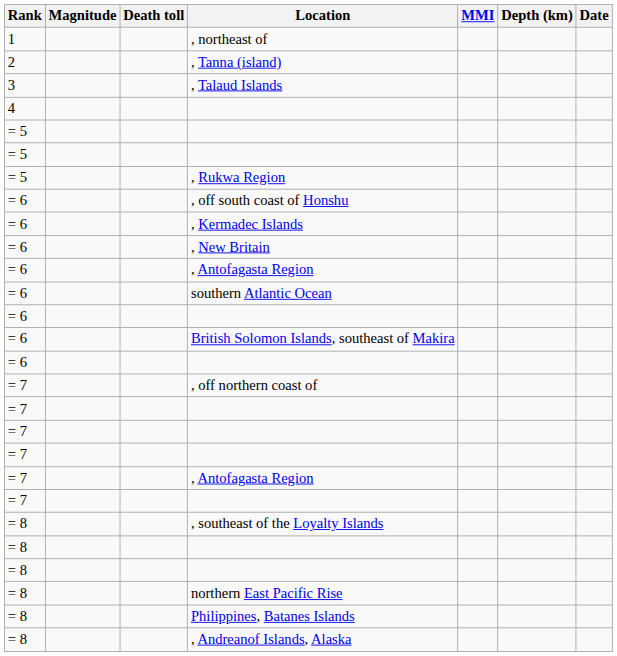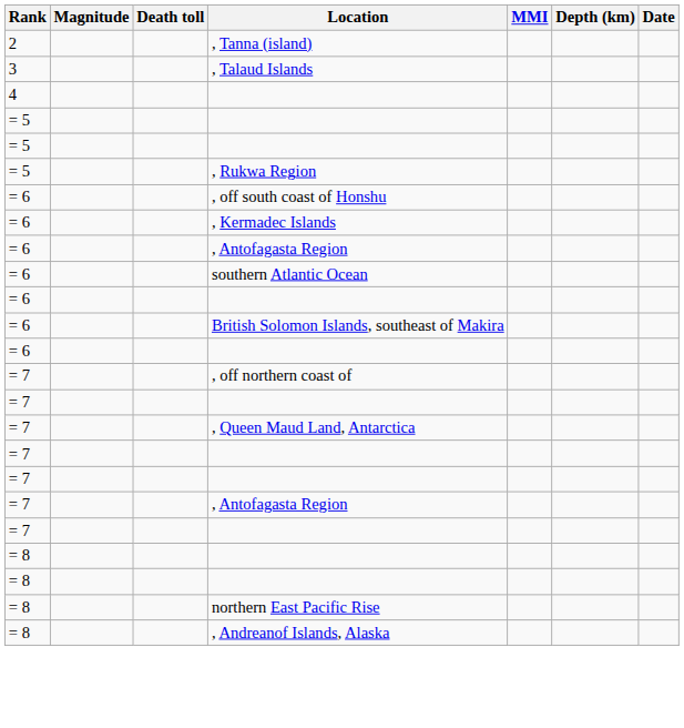- row: 1 | , northeast of
- row: = 6 | , New Britain
+ row: = 7 | , Queen Maud Land, Antarctica
- row: = 8 | , southeast of the Loyalty Islands
- row: = 8 | Philippines, Batanes Islands
